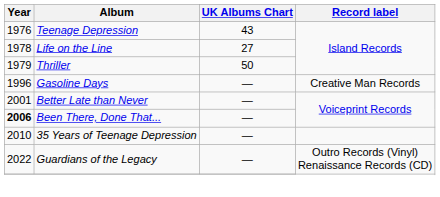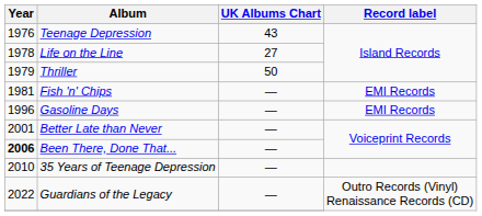+ row: 1981 | Fish 'n' Chips | — | EMI Records
Gasoline Days | Record label: Creative Man Records -> EMI Records
